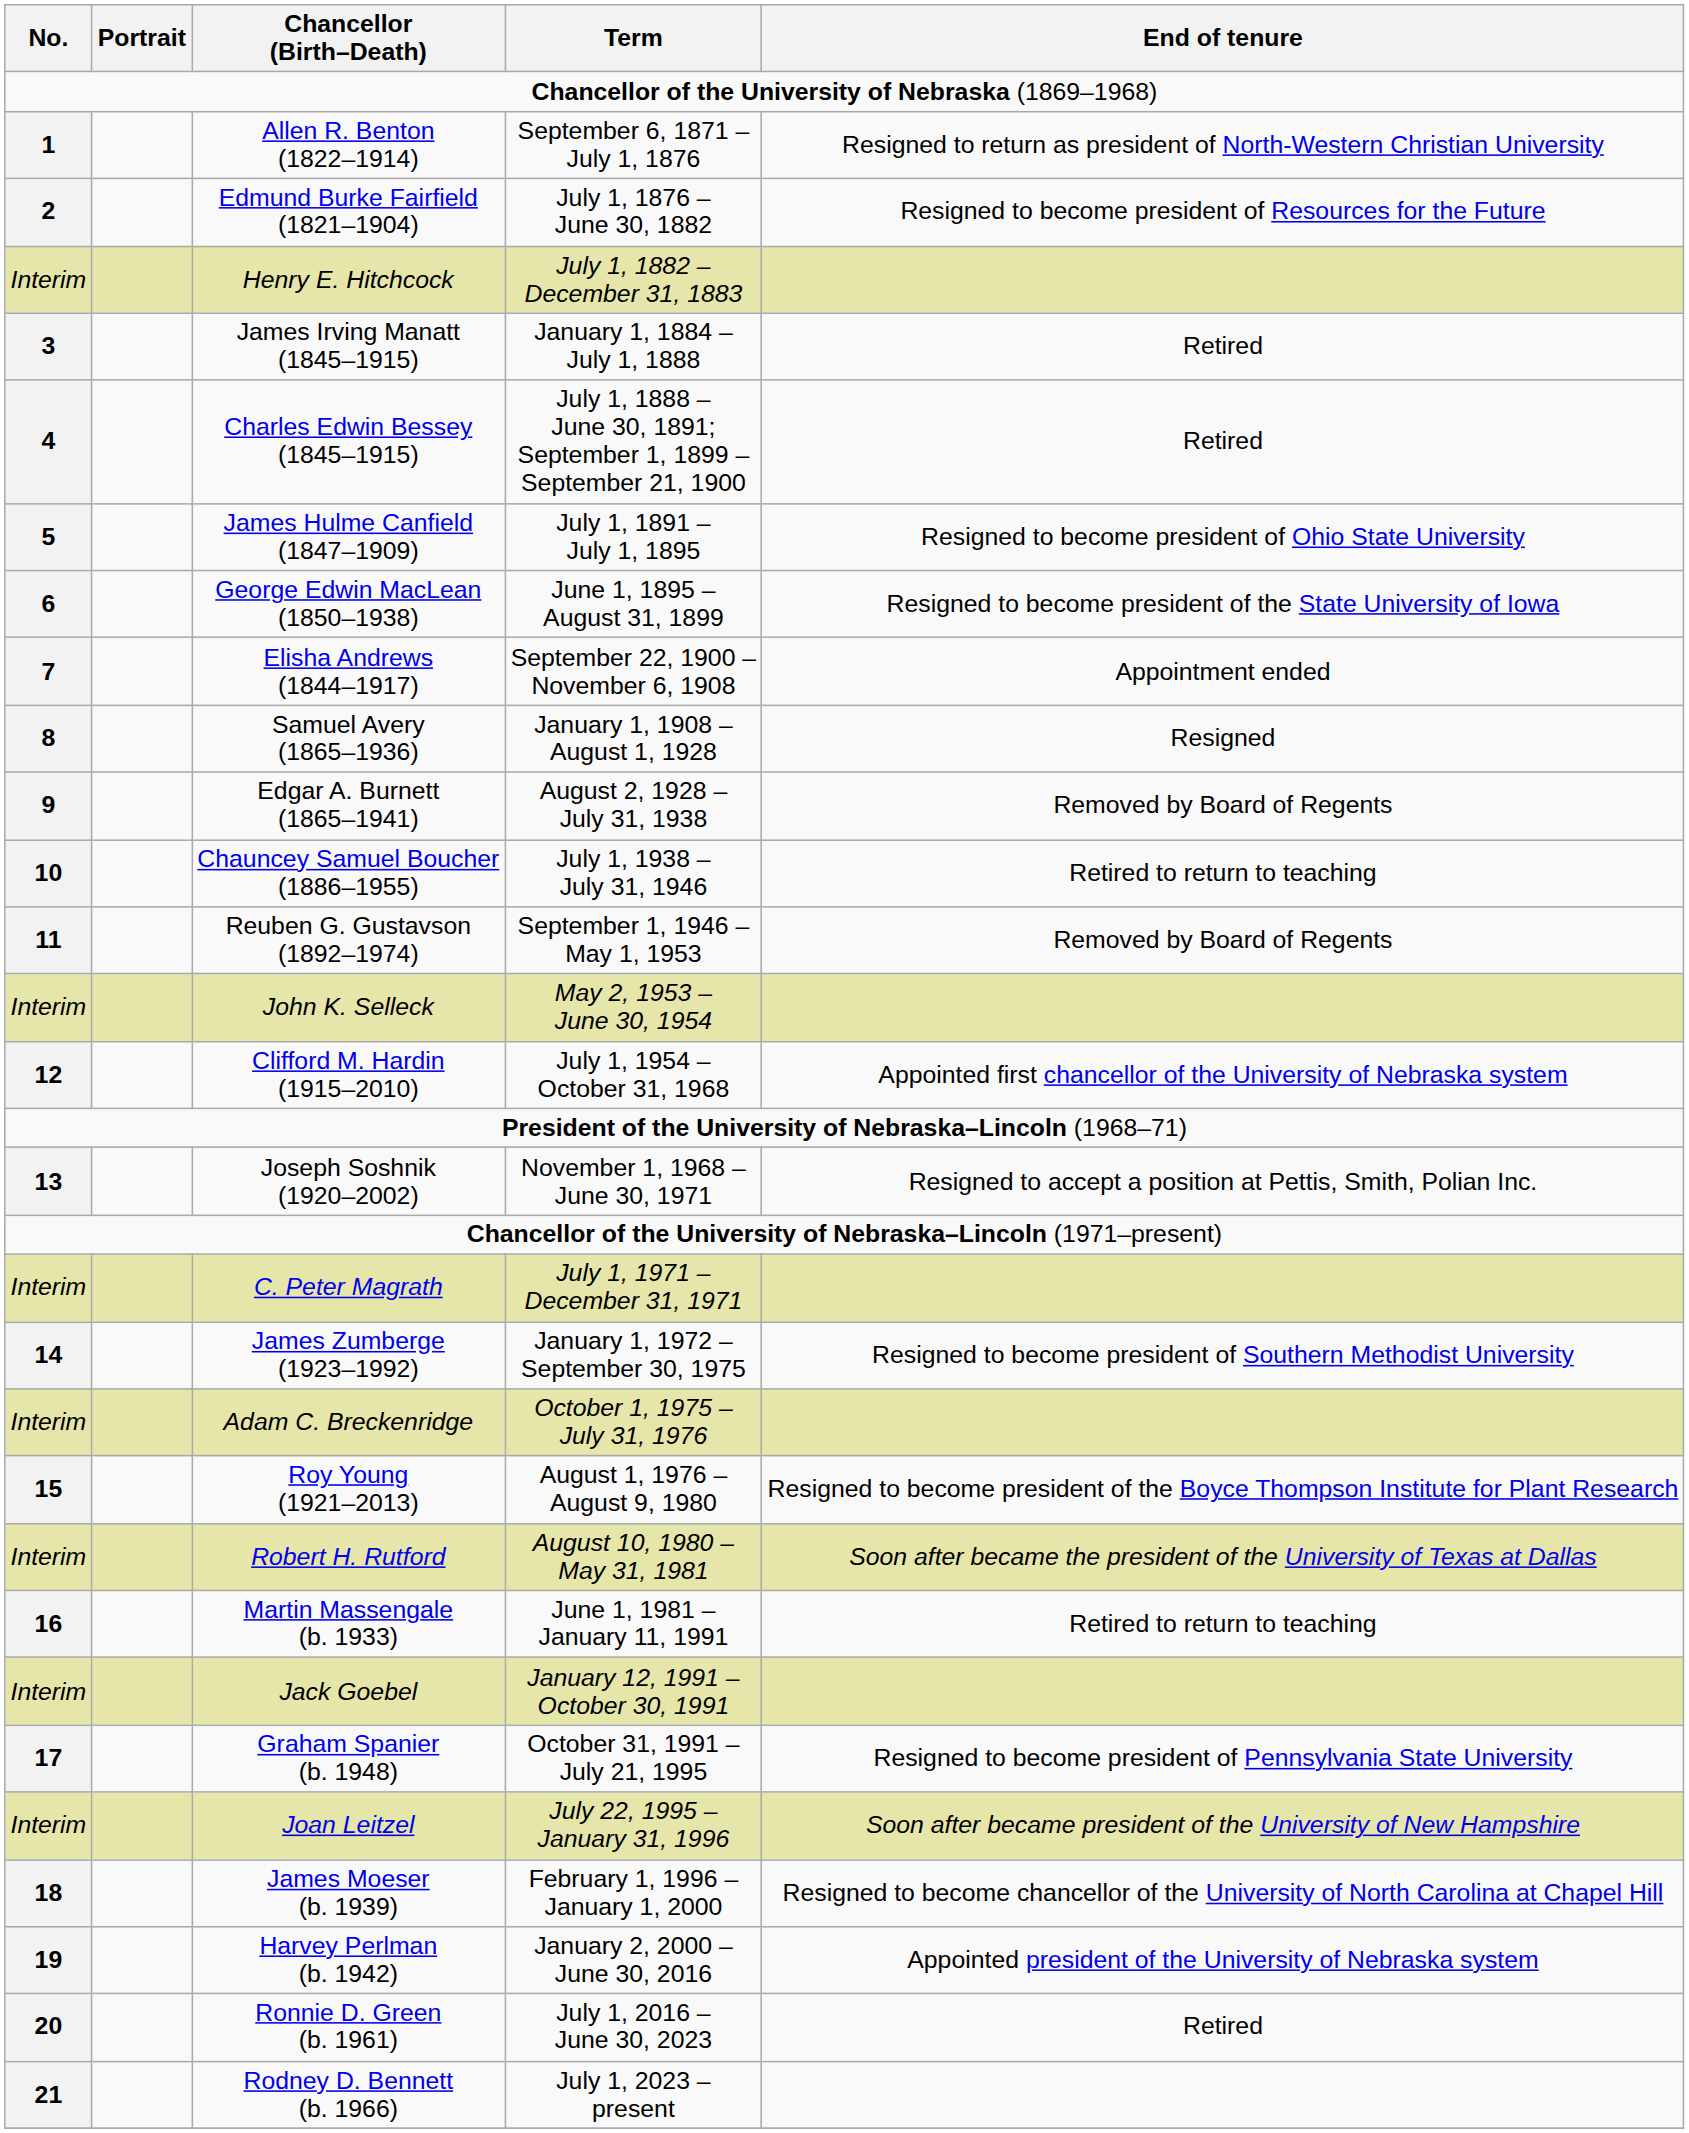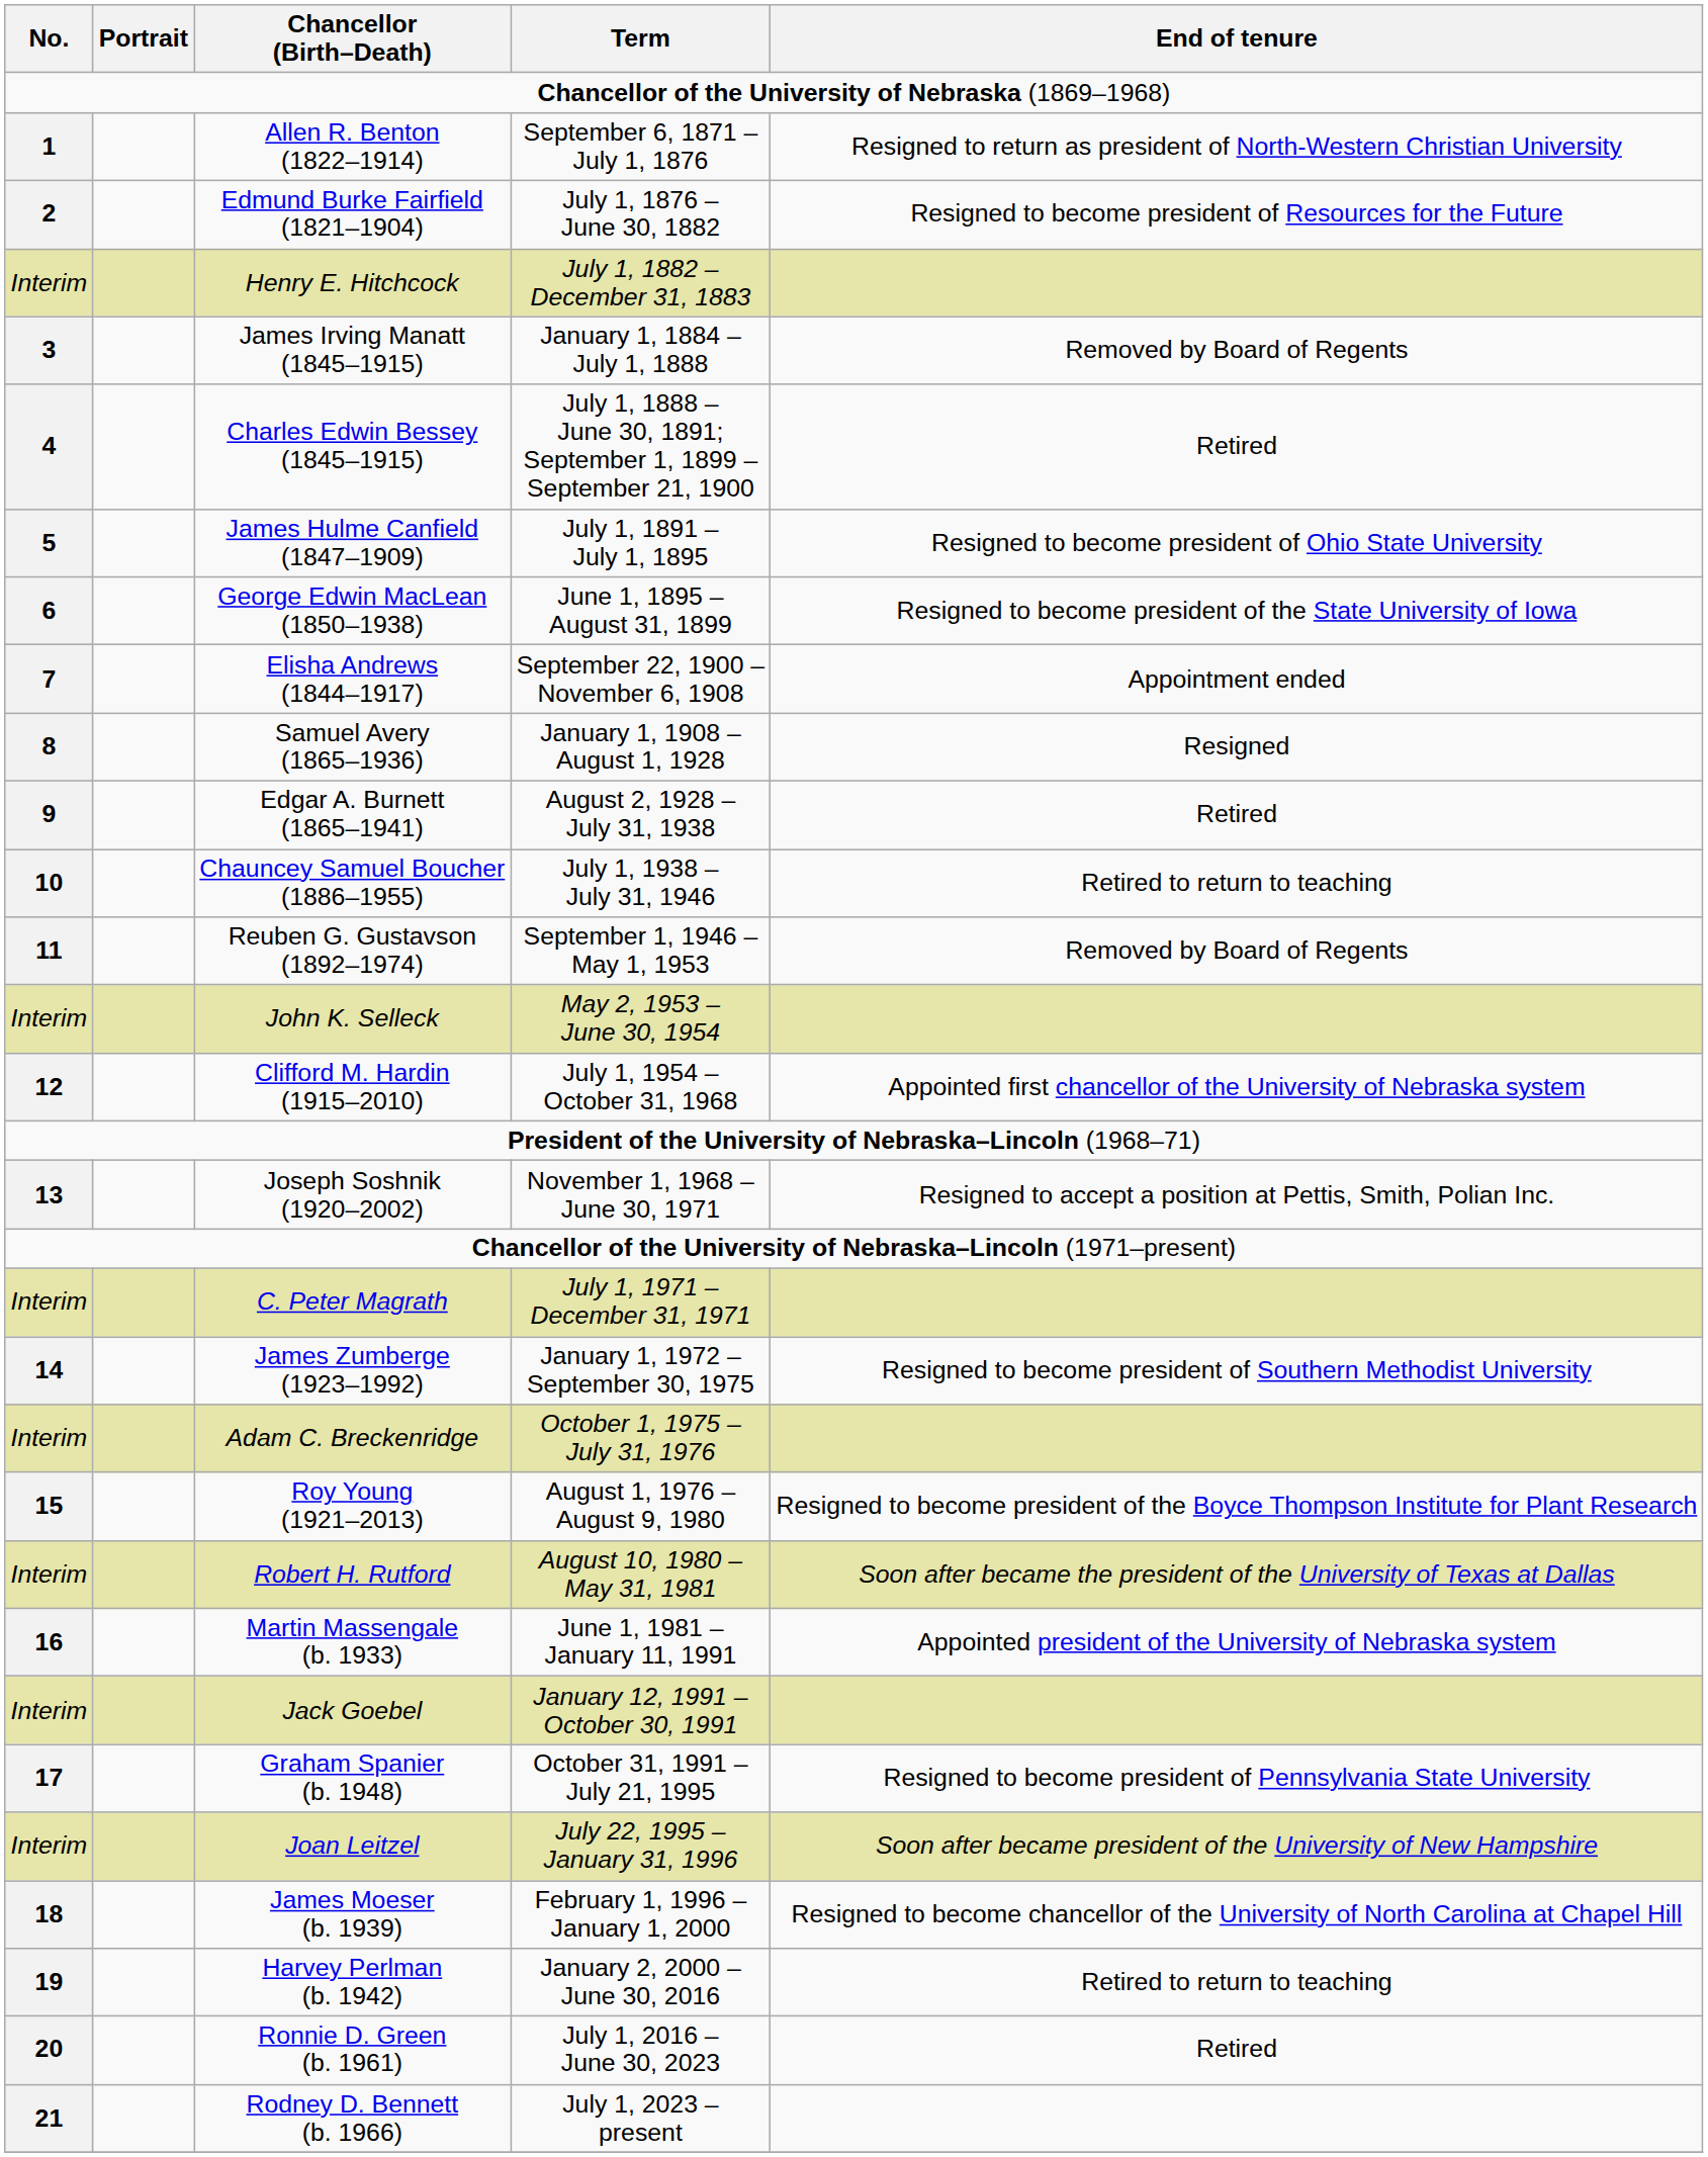James Irving Manatt (1845–1915) | End of tenure: Retired -> Removed by Board of Regents
Edgar A. Burnett (1865–1941) | End of tenure: Removed by Board of Regents -> Retired
Martin Massengale (b. 1933) | End of tenure: Retired to return to teaching -> Appointed president of the University of Nebraska system
Harvey Perlman (b. 1942) | End of tenure: Appointed president of the University of Nebraska system -> Retired to return to teaching
